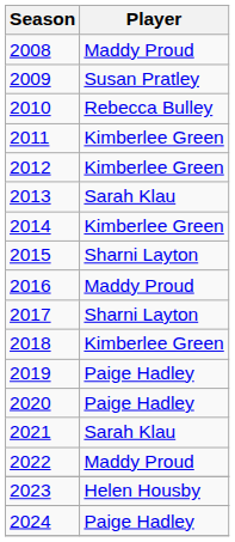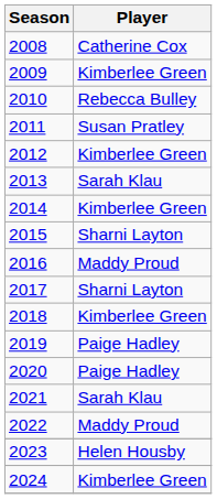2008 | Player: Maddy Proud -> Catherine Cox
2009 | Player: Susan Pratley -> Kimberlee Green
2011 | Player: Kimberlee Green -> Susan Pratley
2024 | Player: Paige Hadley -> Kimberlee Green
